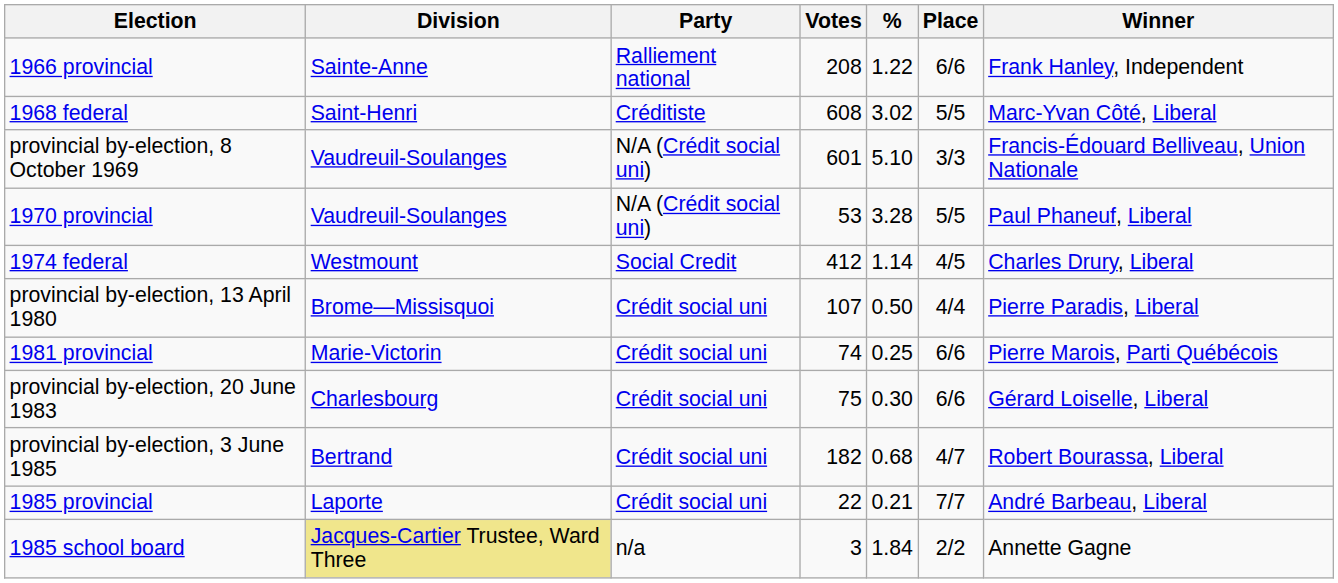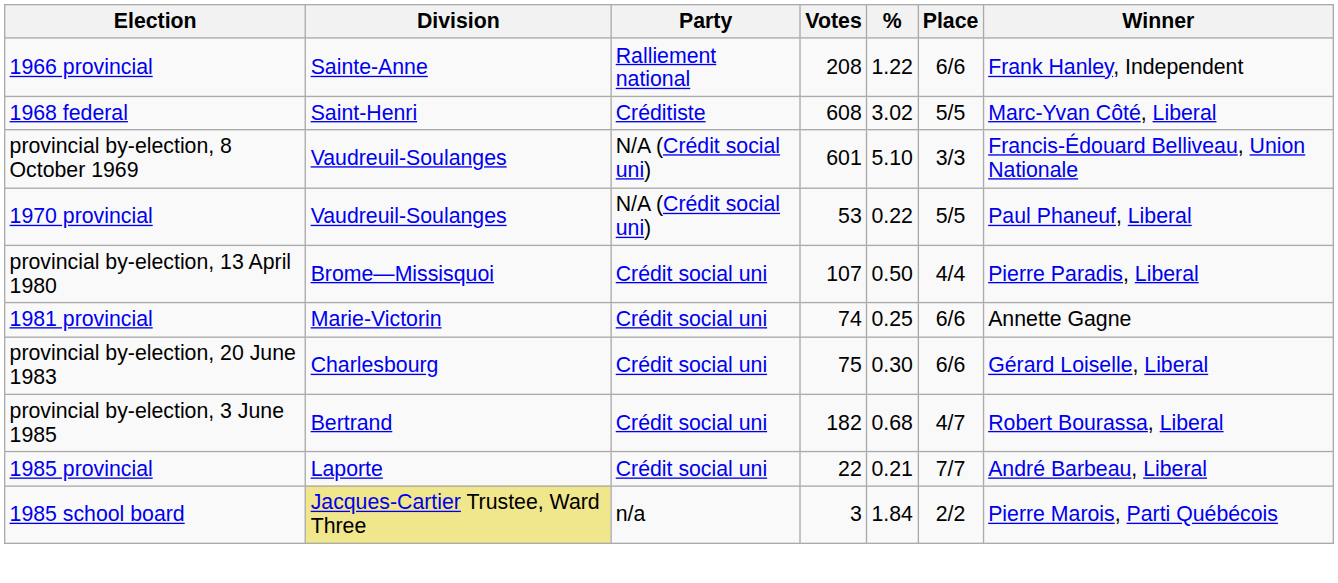1970 provincial | %: 3.28 -> 0.22
- row: 1974 federal | Westmount | Social Credit | 412 | 1.14 | 4/5 | Charles Drury, Liberal
1981 provincial | Winner: Pierre Marois, Parti Québécois -> Annette Gagne
1985 school board | Winner: Annette Gagne -> Pierre Marois, Parti Québécois
